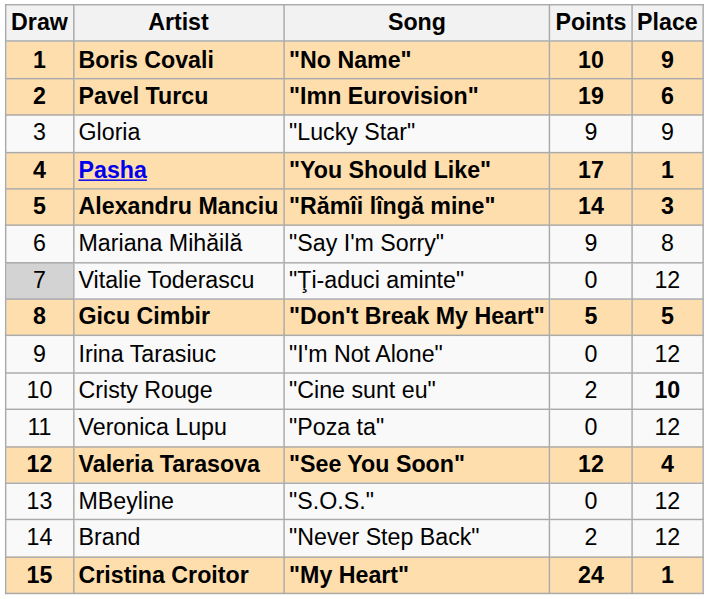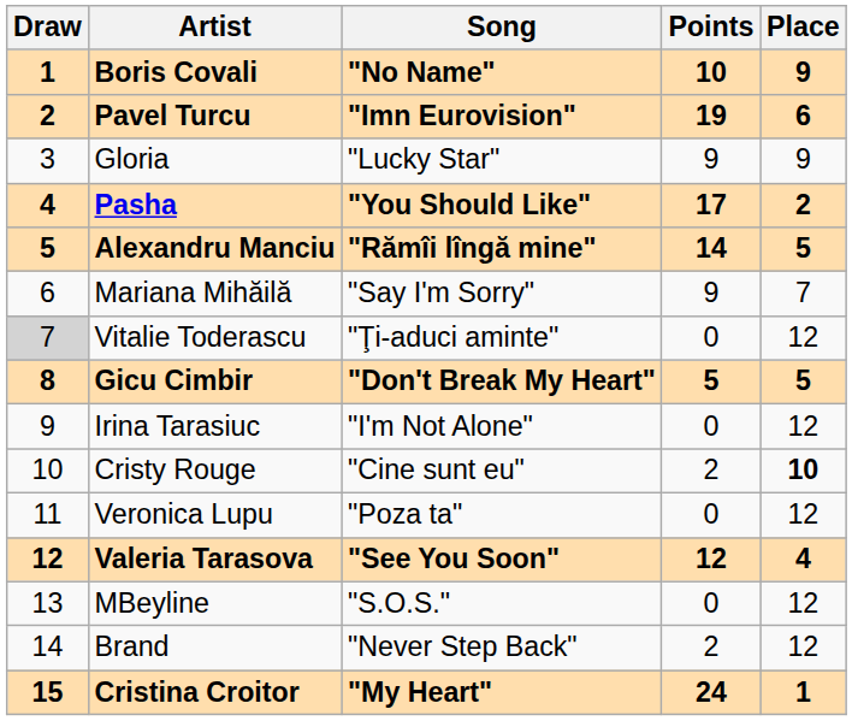Pasha | Place: 1 -> 2
Alexandru Manciu | Place: 3 -> 5
Mariana Mihăilă | Place: 8 -> 7
